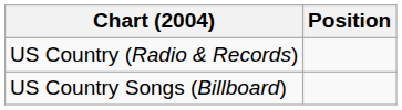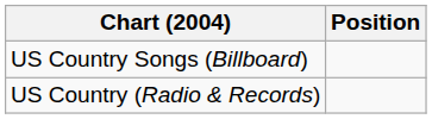rows swapped: US Country (Radio & Records) <-> US Country Songs (Billboard)
